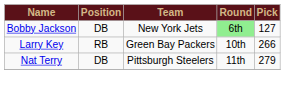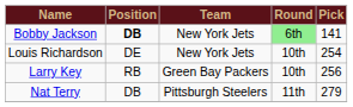Bobby Jackson | Position: normal -> bold
Bobby Jackson | Pick: 127 -> 141
+ row: Louis Richardson | DE | New York Jets | 10th | 254
Larry Key | Pick: 266 -> 256
